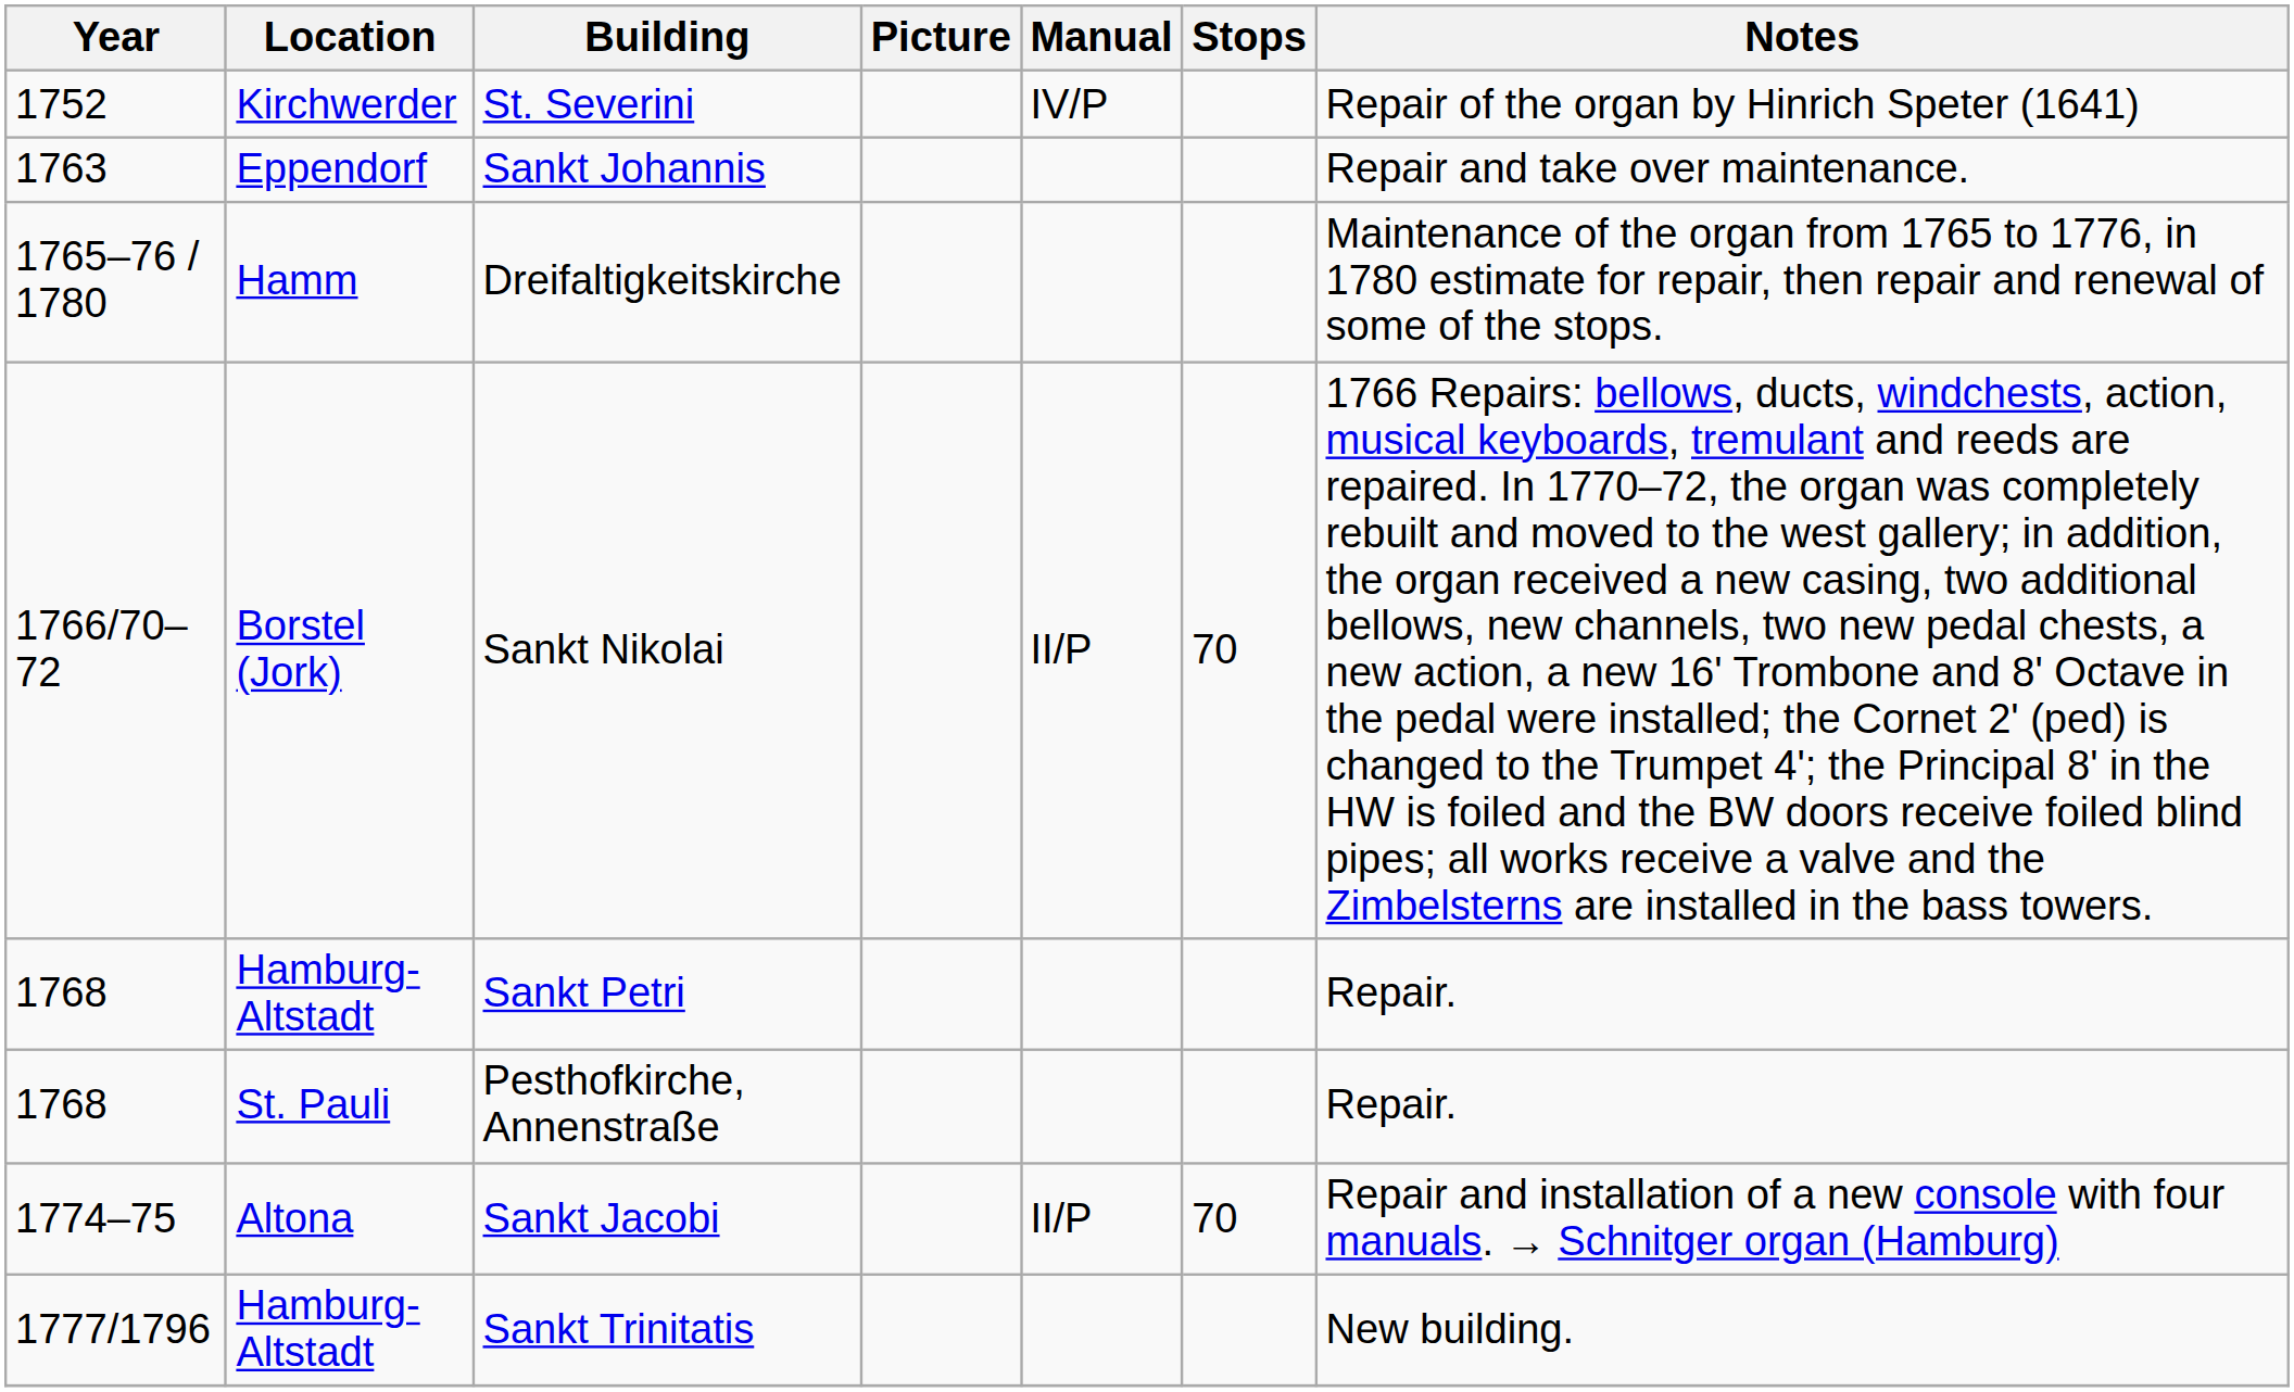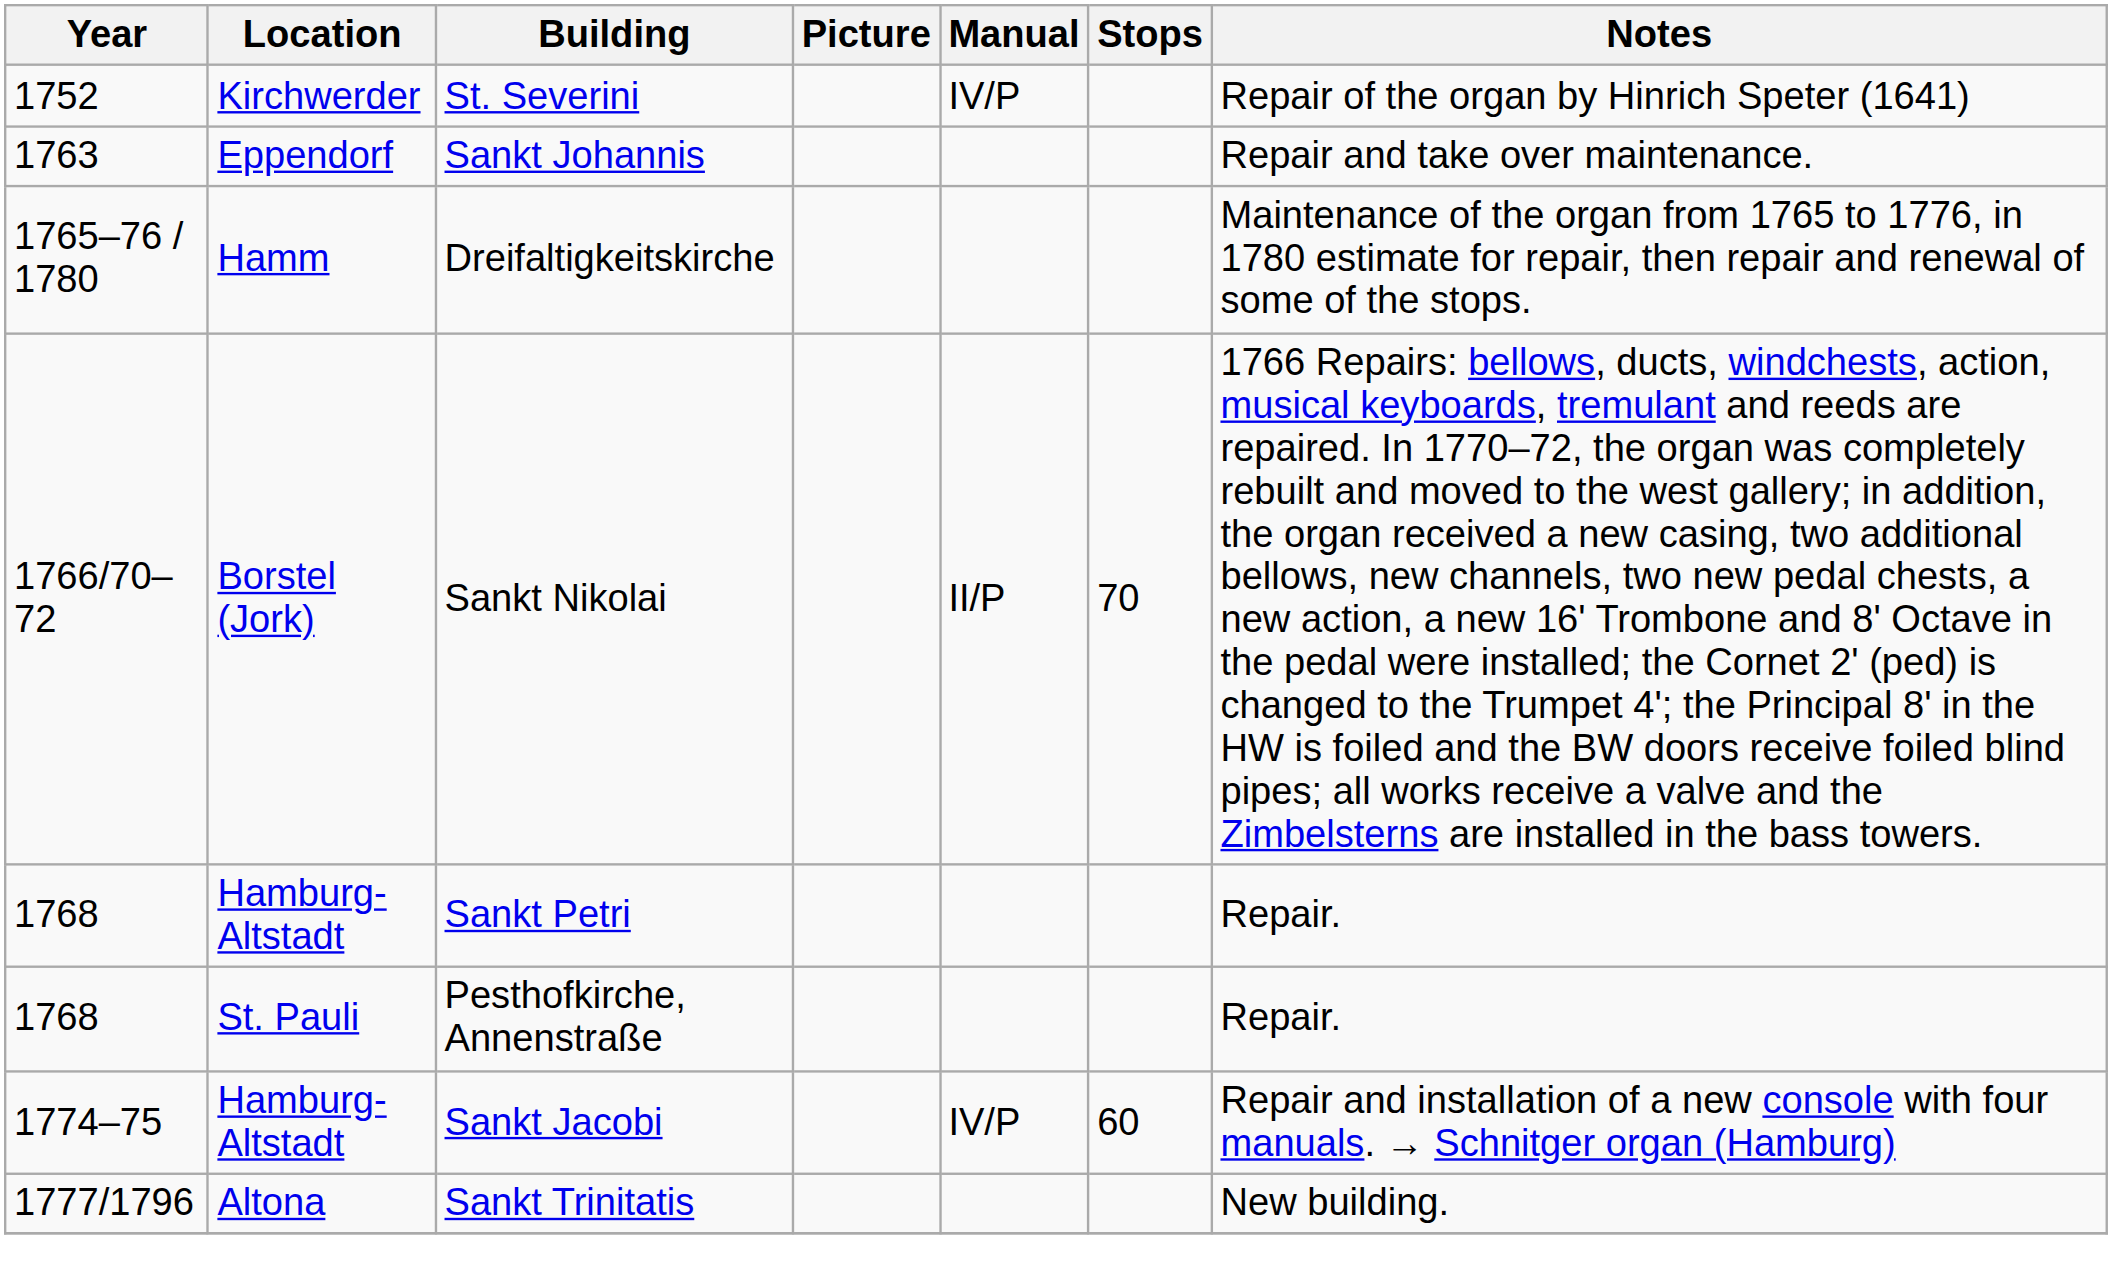Sankt Jacobi | Location: Altona -> Hamburg-Altstadt
Sankt Jacobi | Manual: II/P -> IV/P
Sankt Jacobi | Stops: 70 -> 60
Sankt Trinitatis | Location: Hamburg-Altstadt -> Altona
